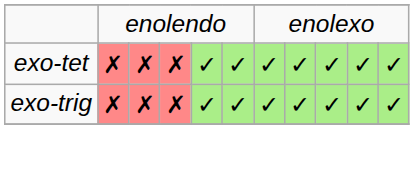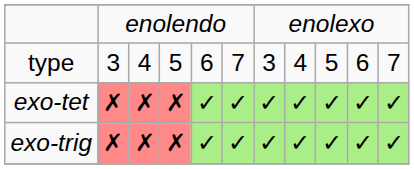+ row: type | 3 | 4 | 5 | 6 | 7 | 3 | 4 | 5 | 6 | 7
